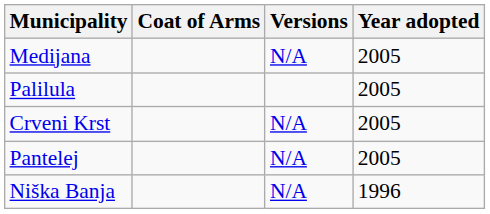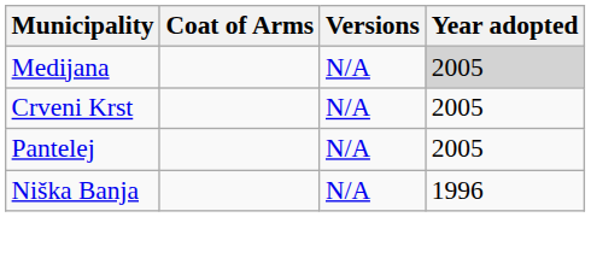Medijana | Year adopted: no background -> lightgrey background
- row: Palilula | 2005
